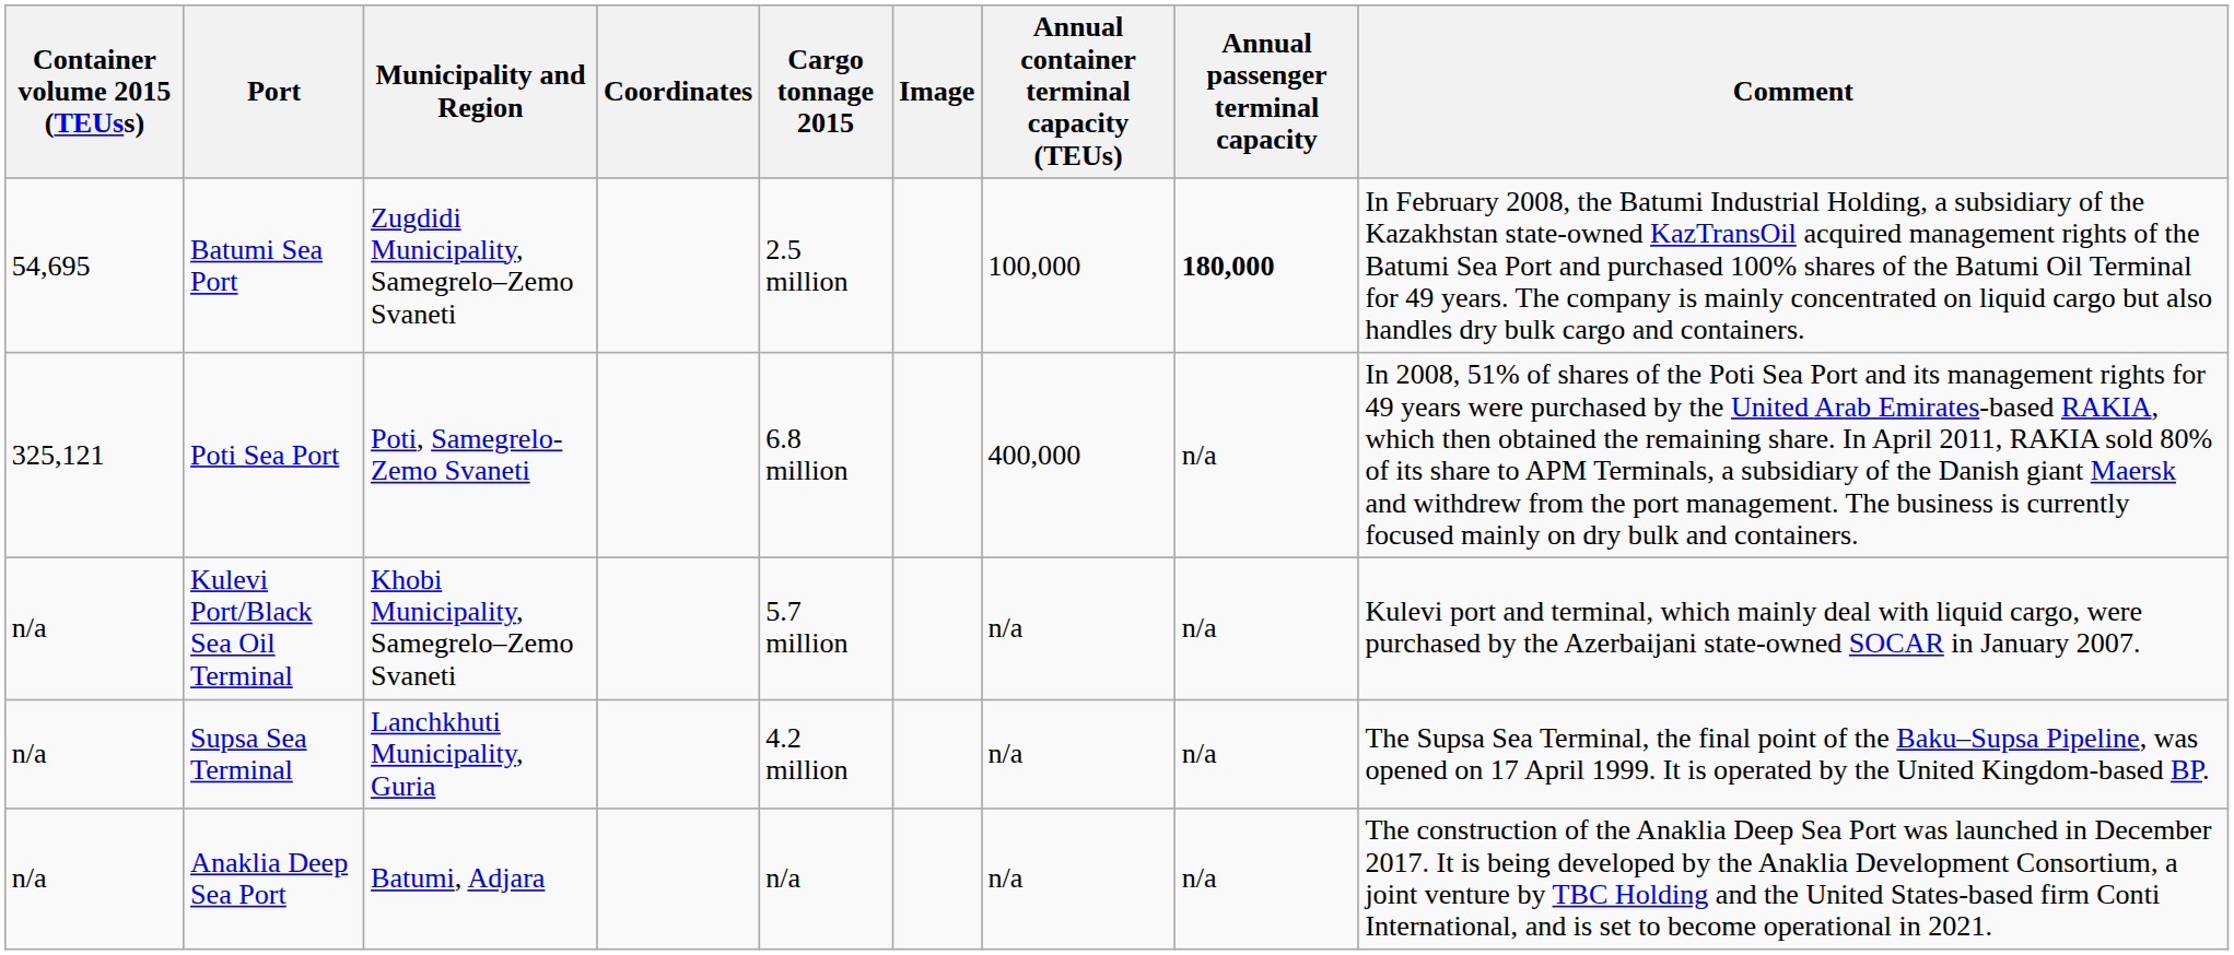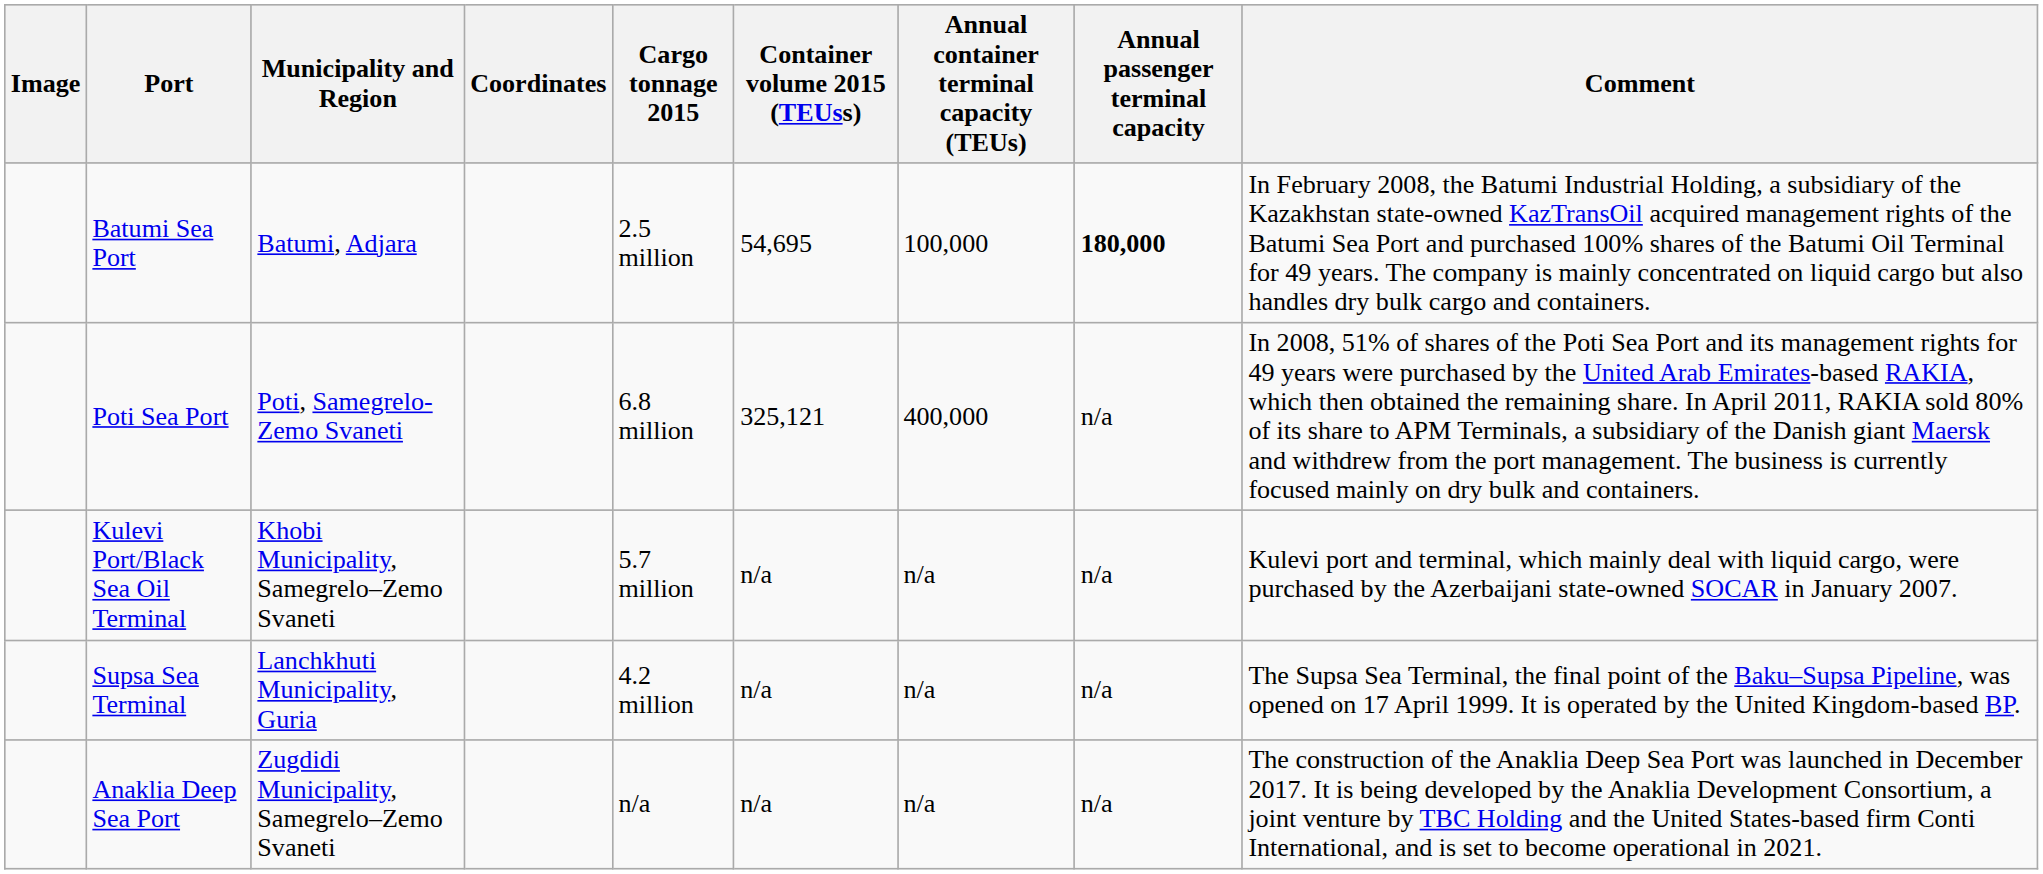columns swapped: Image <-> Container volume 2015 (TEUss)
Batumi Sea Port | Municipality and Region: Zugdidi Municipality, Samegrelo–Zemo Svaneti -> Batumi, Adjara
Anaklia Deep Sea Port | Municipality and Region: Batumi, Adjara -> Zugdidi Municipality, Samegrelo–Zemo Svaneti
